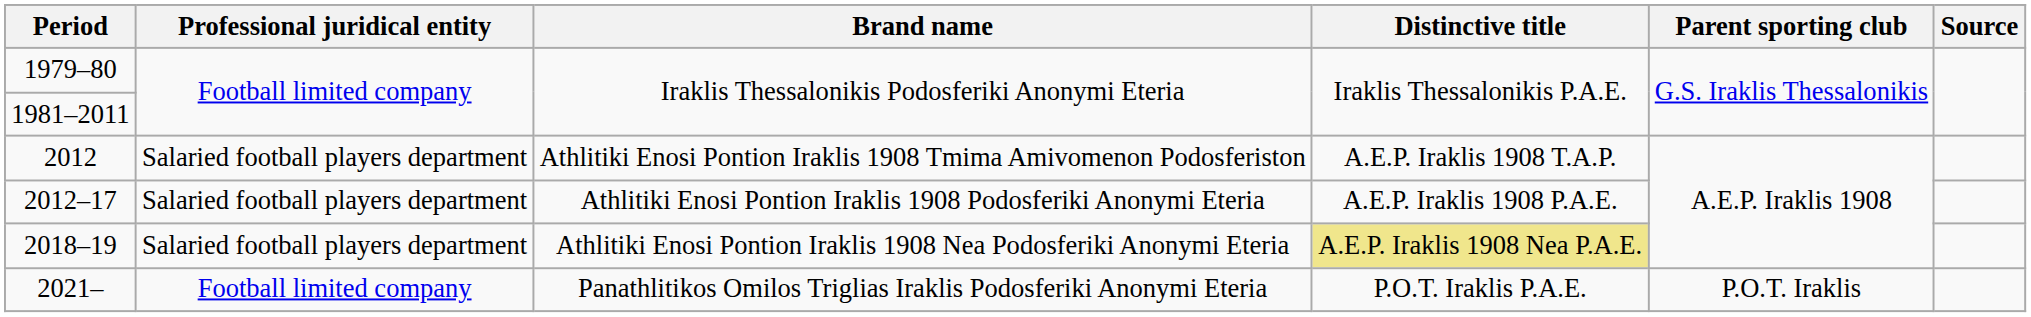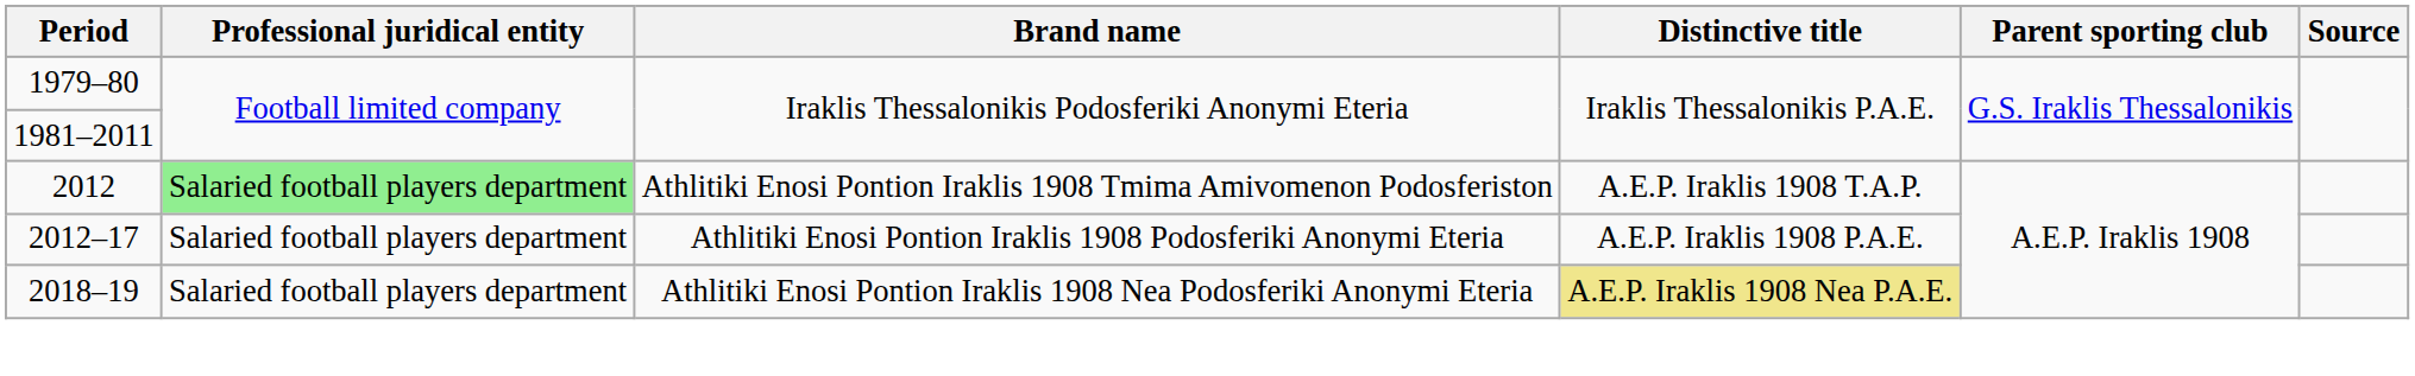2012 | Professional juridical entity: no background -> lightgreen background
- row: 2021– | Football limited company | Panathlitikos Omilos Triglias Iraklis Podosferiki Anonymi Eteria | P.O.T. Iraklis P.A.E. | P.O.T. Iraklis
